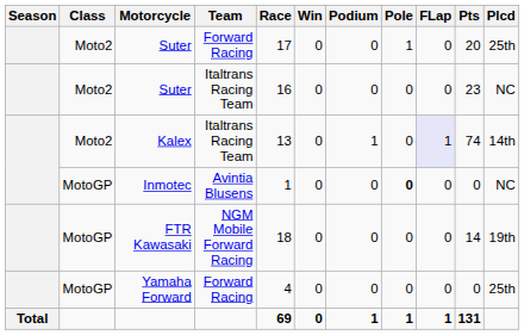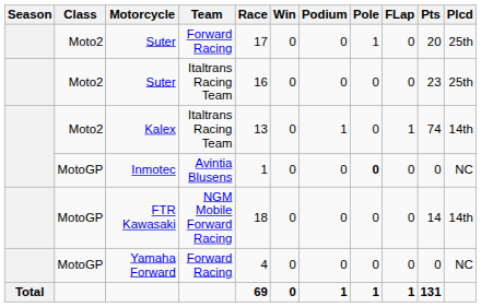Suter / Italtrans Racing Team | Plcd: NC -> 25th
Kalex | FLap: lavender background -> no background
FTR Kawasaki | Plcd: 19th -> 14th
Yamaha Forward | Plcd: 25th -> NC
